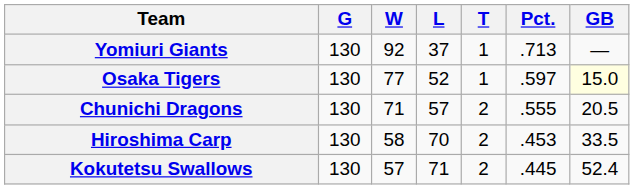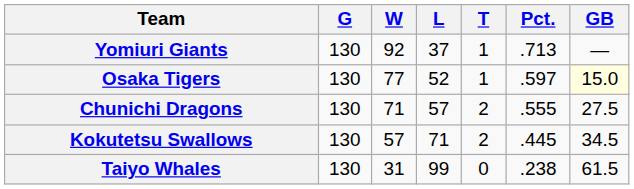Chunichi Dragons | GB: 20.5 -> 27.5
- row: Hiroshima Carp | 130 | 58 | 70 | 2 | .453 | 33.5
Kokutetsu Swallows | GB: 52.4 -> 34.5
+ row: Taiyo Whales | 130 | 31 | 99 | 0 | .238 | 61.5
